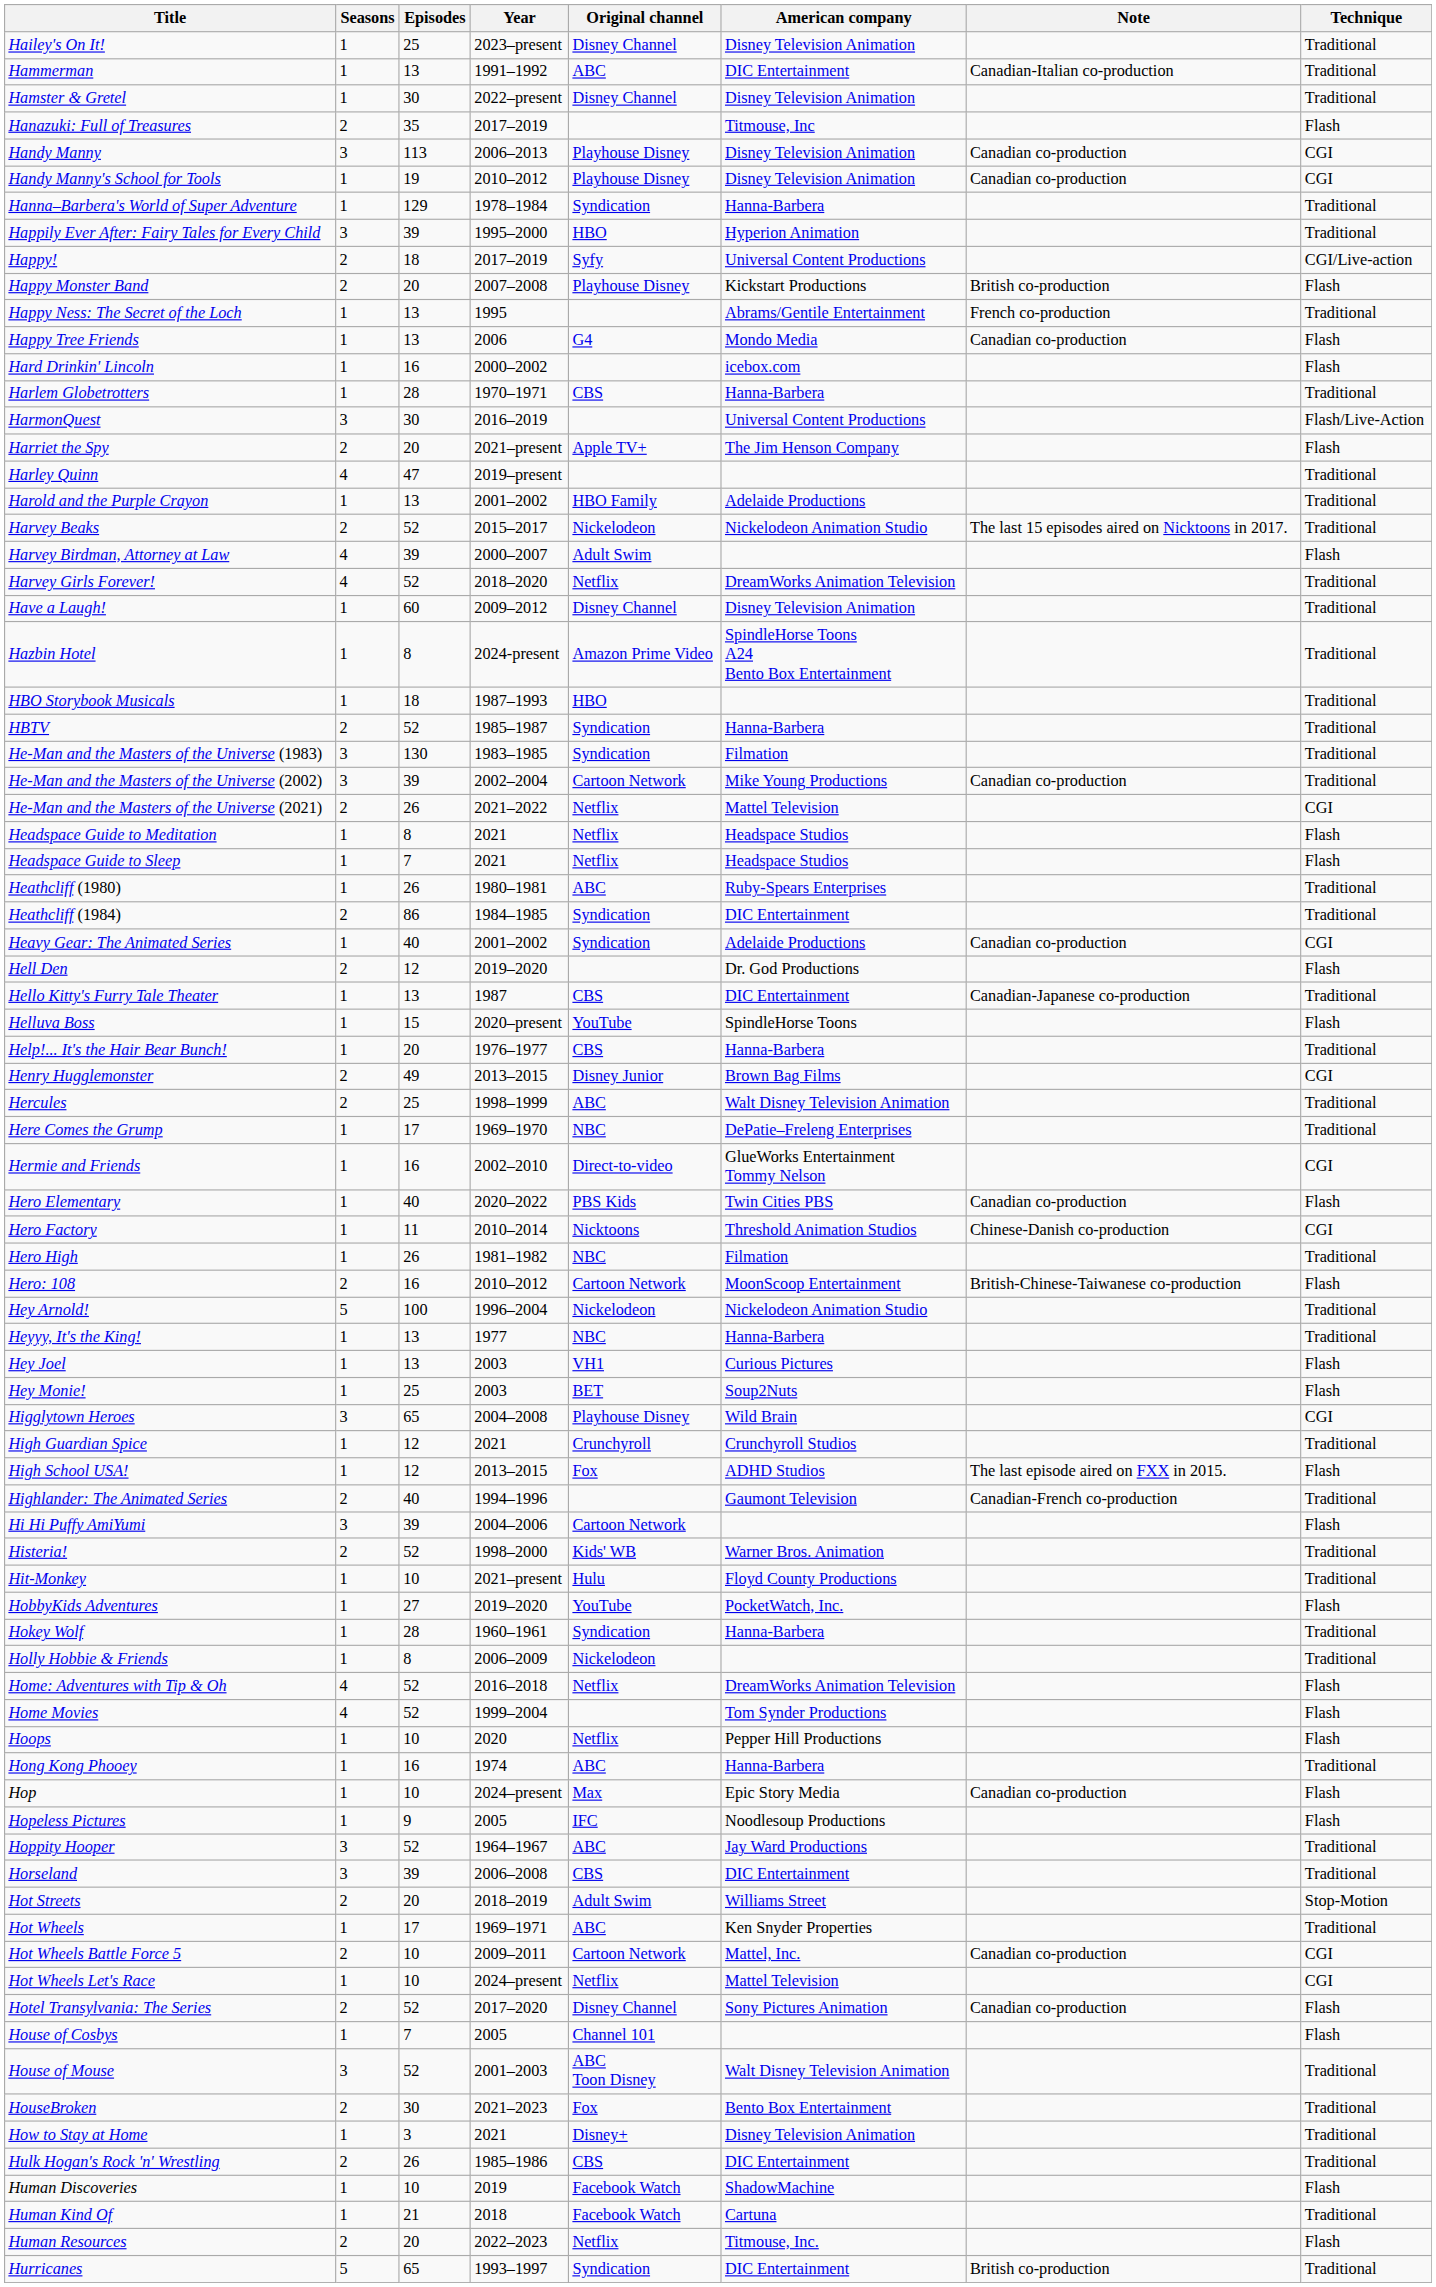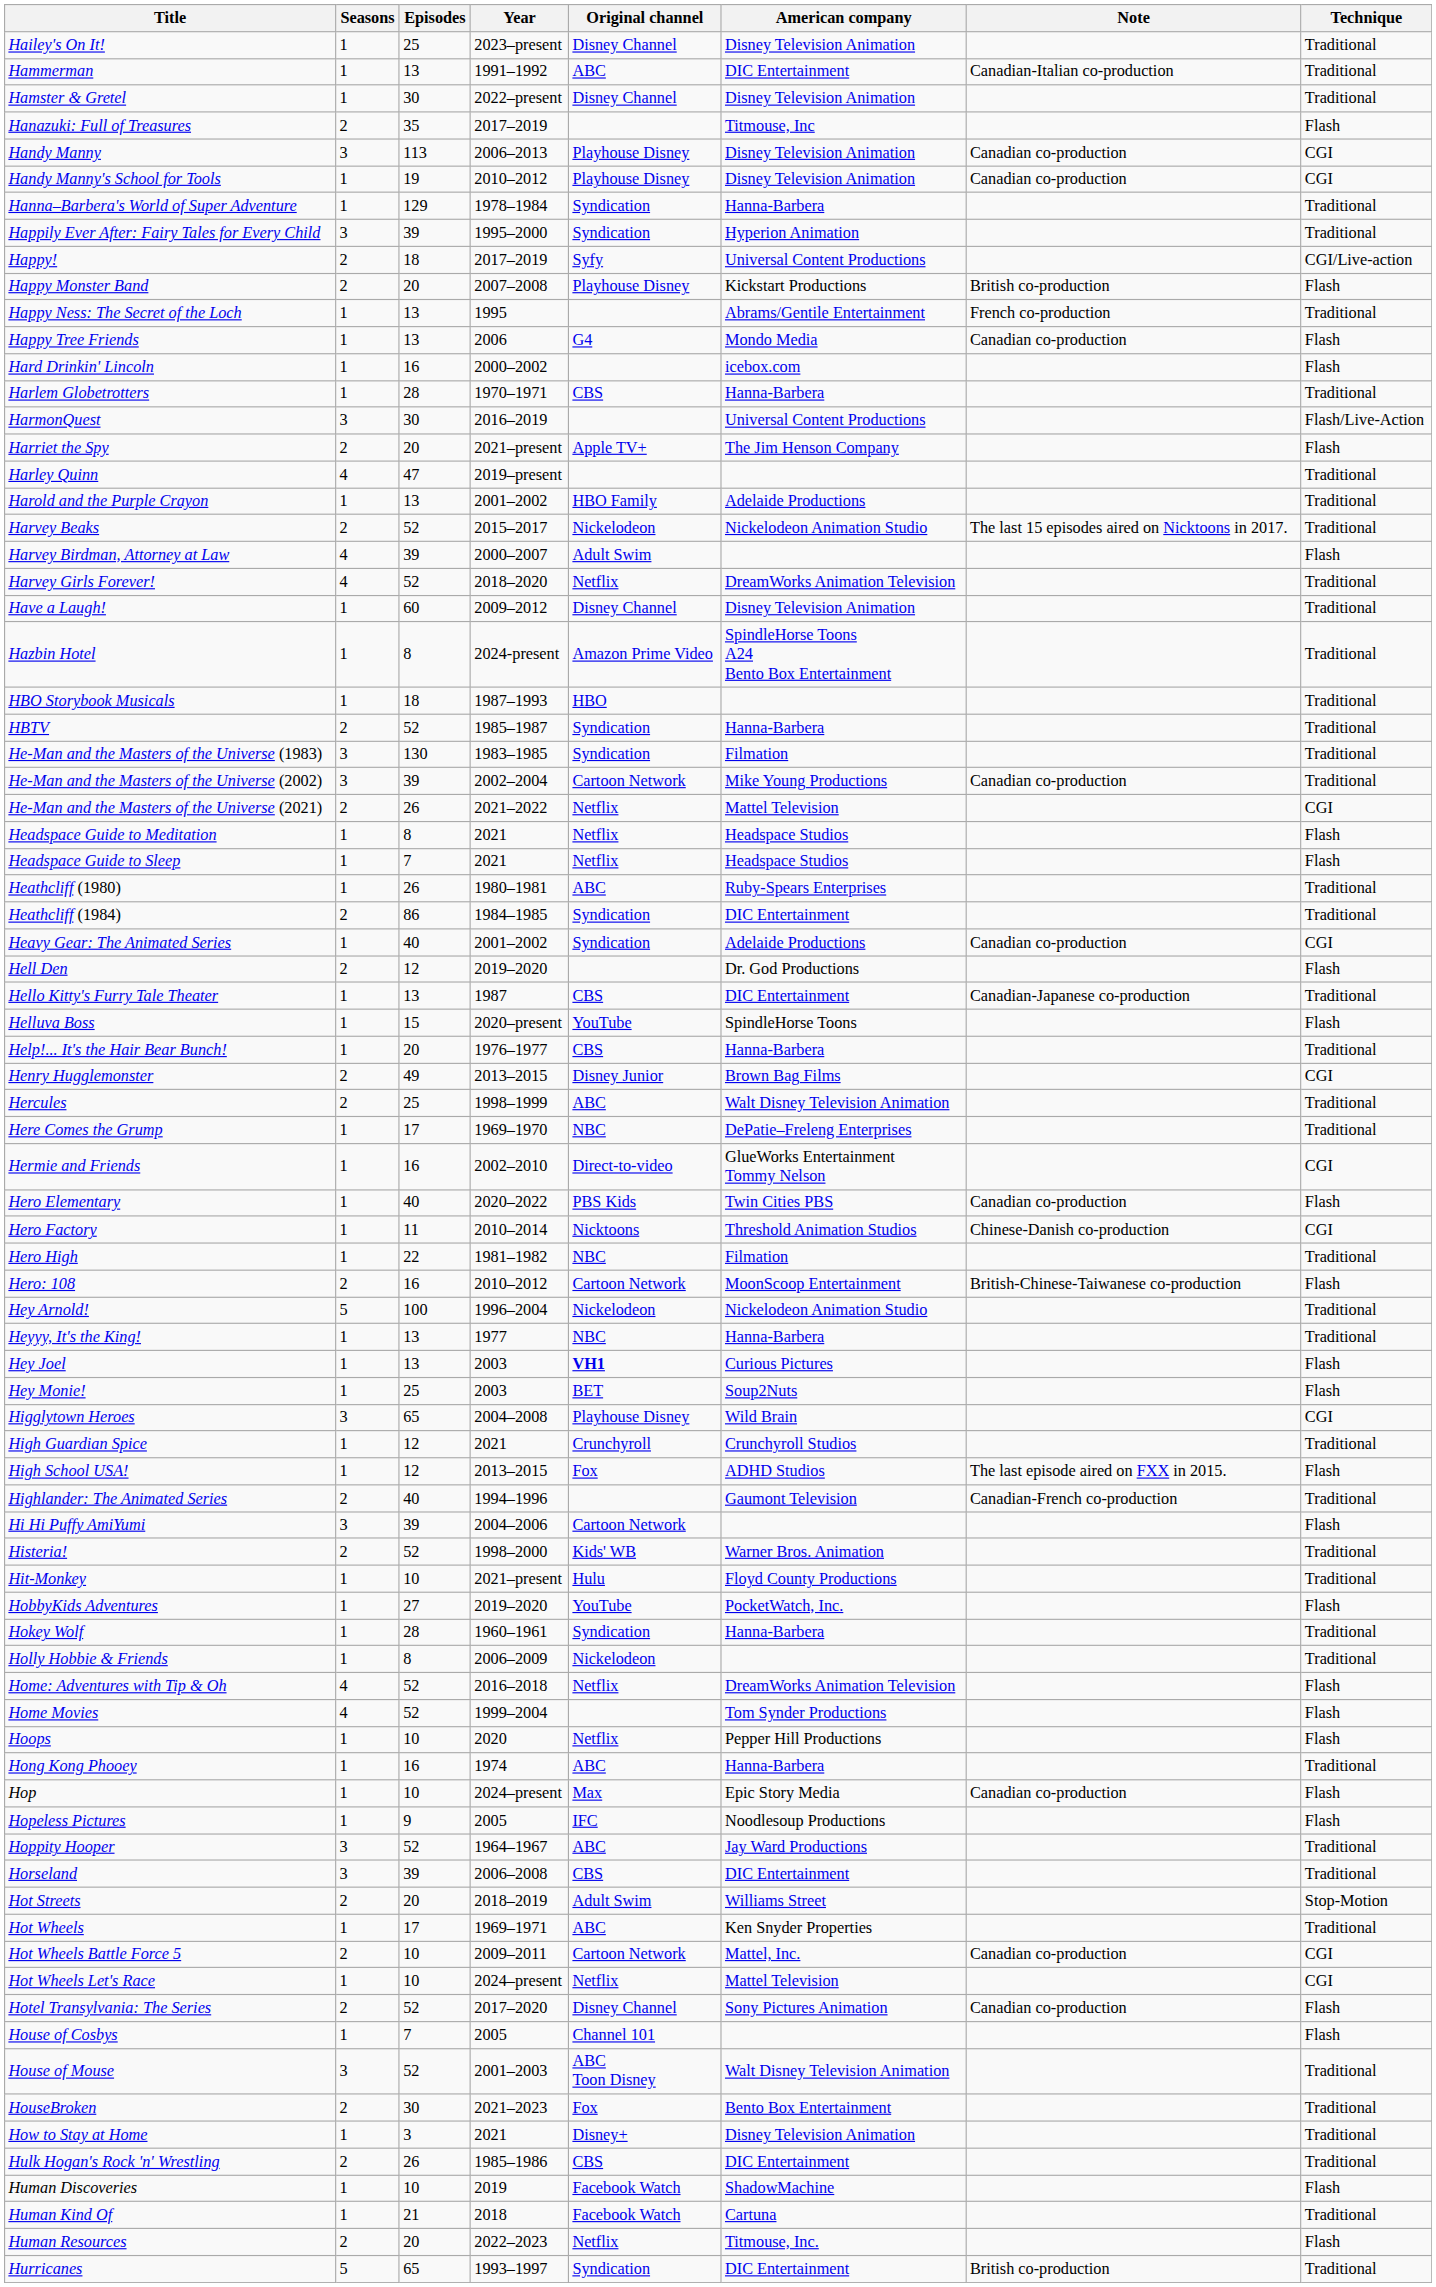Happily Ever After: Fairy Tales for Every Child | Original channel: HBO -> Syndication
Hero High | Episodes: 26 -> 22
Hey Joel | Original channel: normal -> bold
